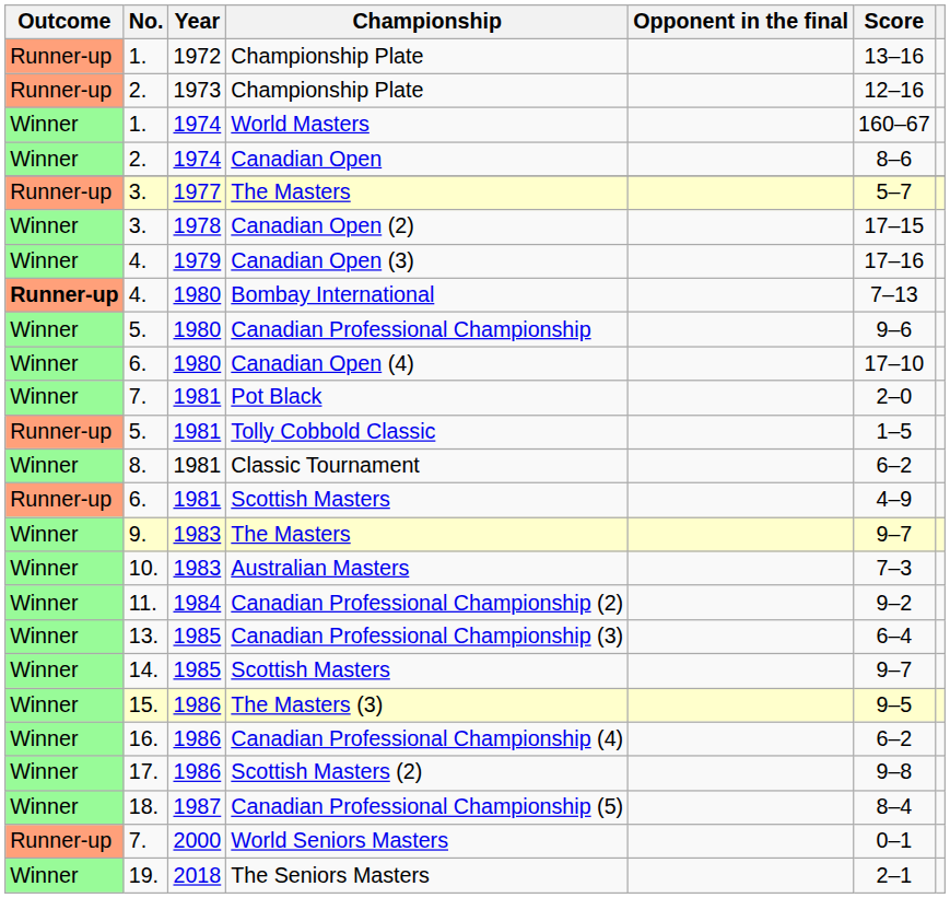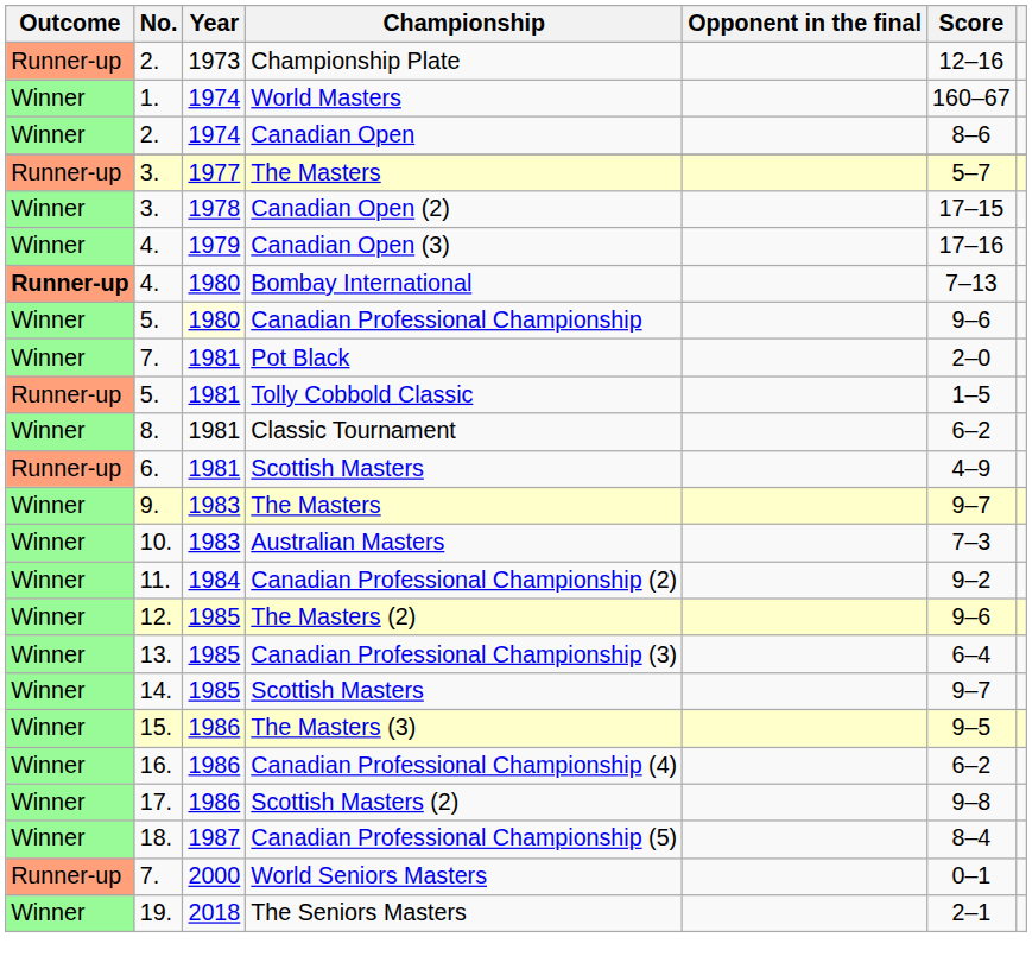- row: Runner-up | 1. | 1972 | Championship Plate | 13–16
Canadian Professional Championship | Year: no background -> lightyellow background
- row: Winner | 6. | 1980 | Canadian Open (4) | 17–10
+ row: Winner | 12. | 1985 | The Masters (2) | 9–6
